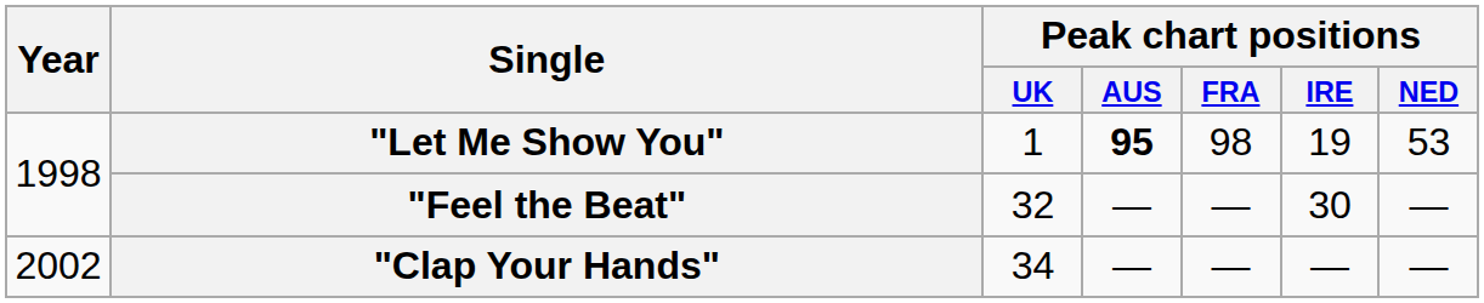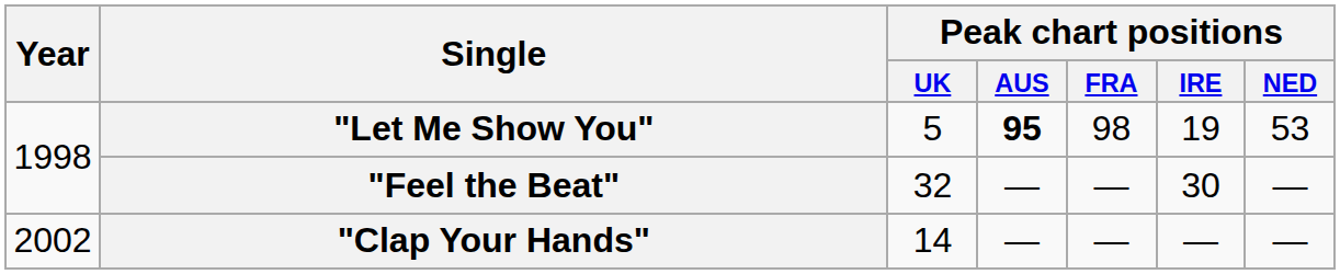"Let Me Show You" | Peak chart positions / UK: 1 -> 5
"Clap Your Hands" | Peak chart positions / UK: 34 -> 14
